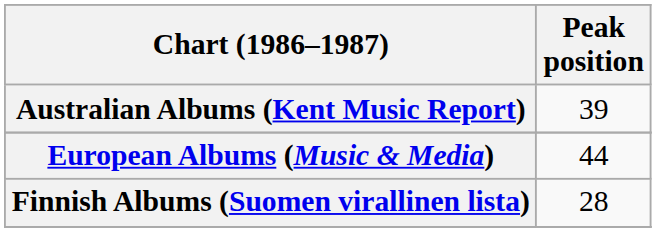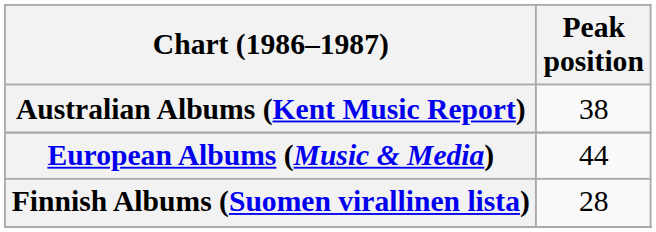Australian Albums (Kent Music Report) | Peak position: 39 -> 38
